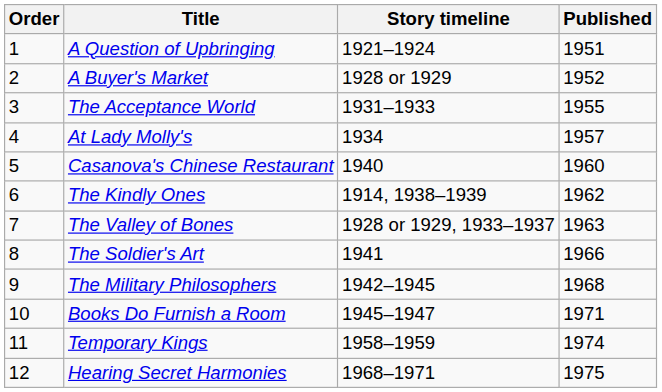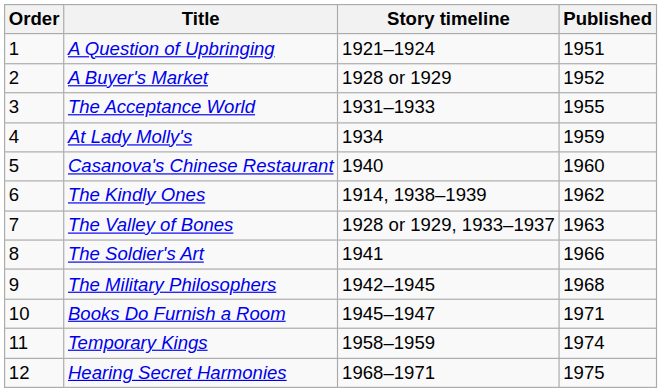At Lady Molly's | Published: 1957 -> 1959
